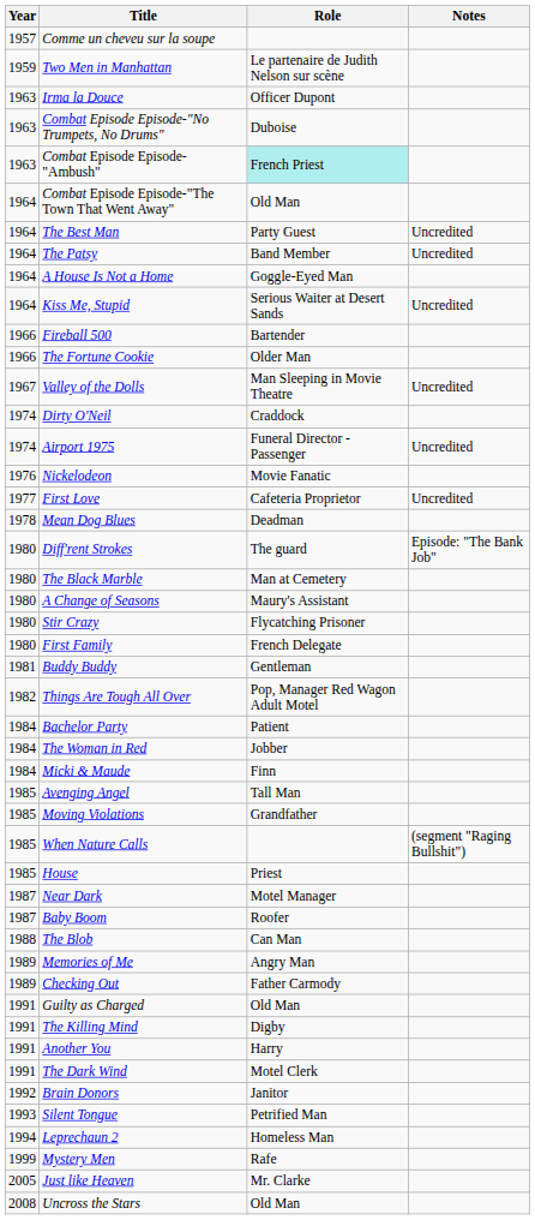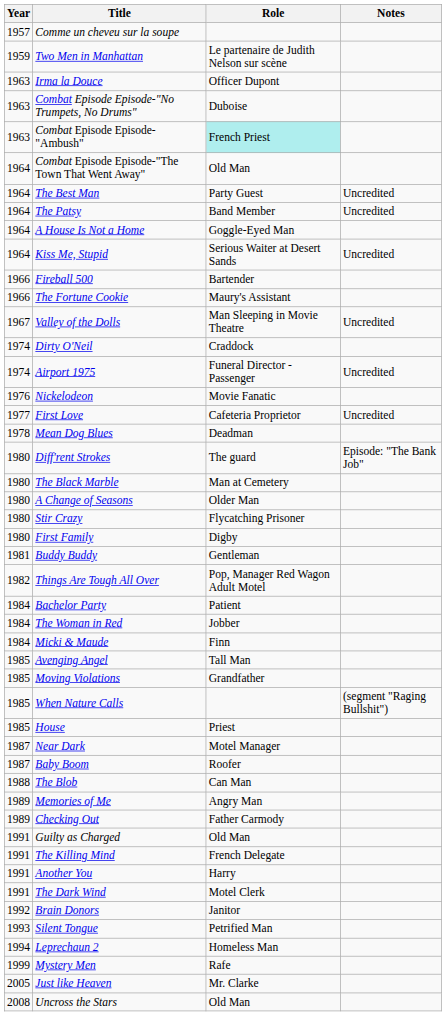The Fortune Cookie | Role: Older Man -> Maury's Assistant
A Change of Seasons | Role: Maury's Assistant -> Older Man
First Family | Role: French Delegate -> Digby
The Killing Mind | Role: Digby -> French Delegate
